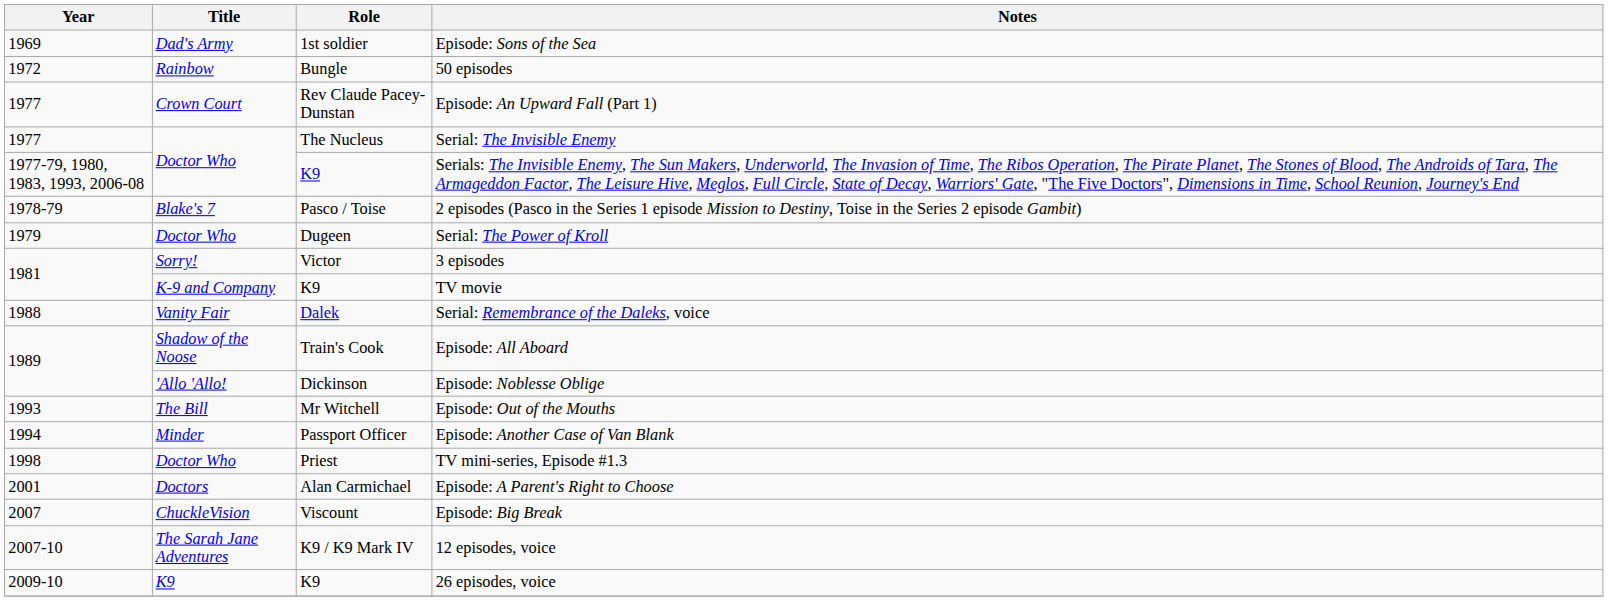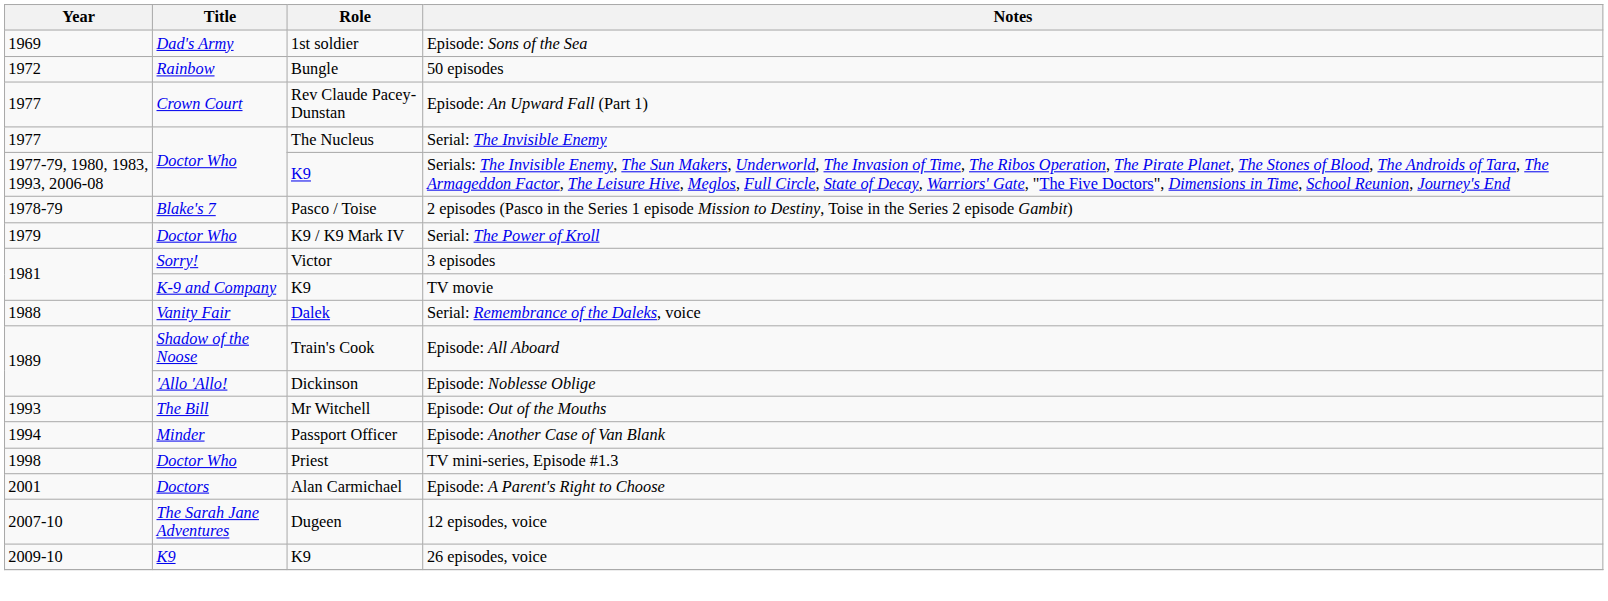Serial: The Power of Kroll | Role: Dugeen -> K9 / K9 Mark IV
- row: 2007 | ChuckleVision | Viscount | Episode: Big Break
12 episodes, voice | Role: K9 / K9 Mark IV -> Dugeen
